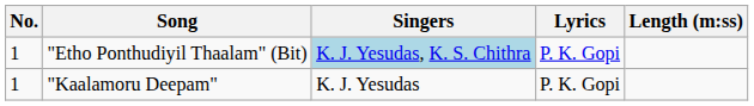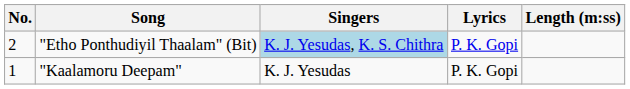"Etho Ponthudiyil Thaalam" (Bit) | No.: 1 -> 2
